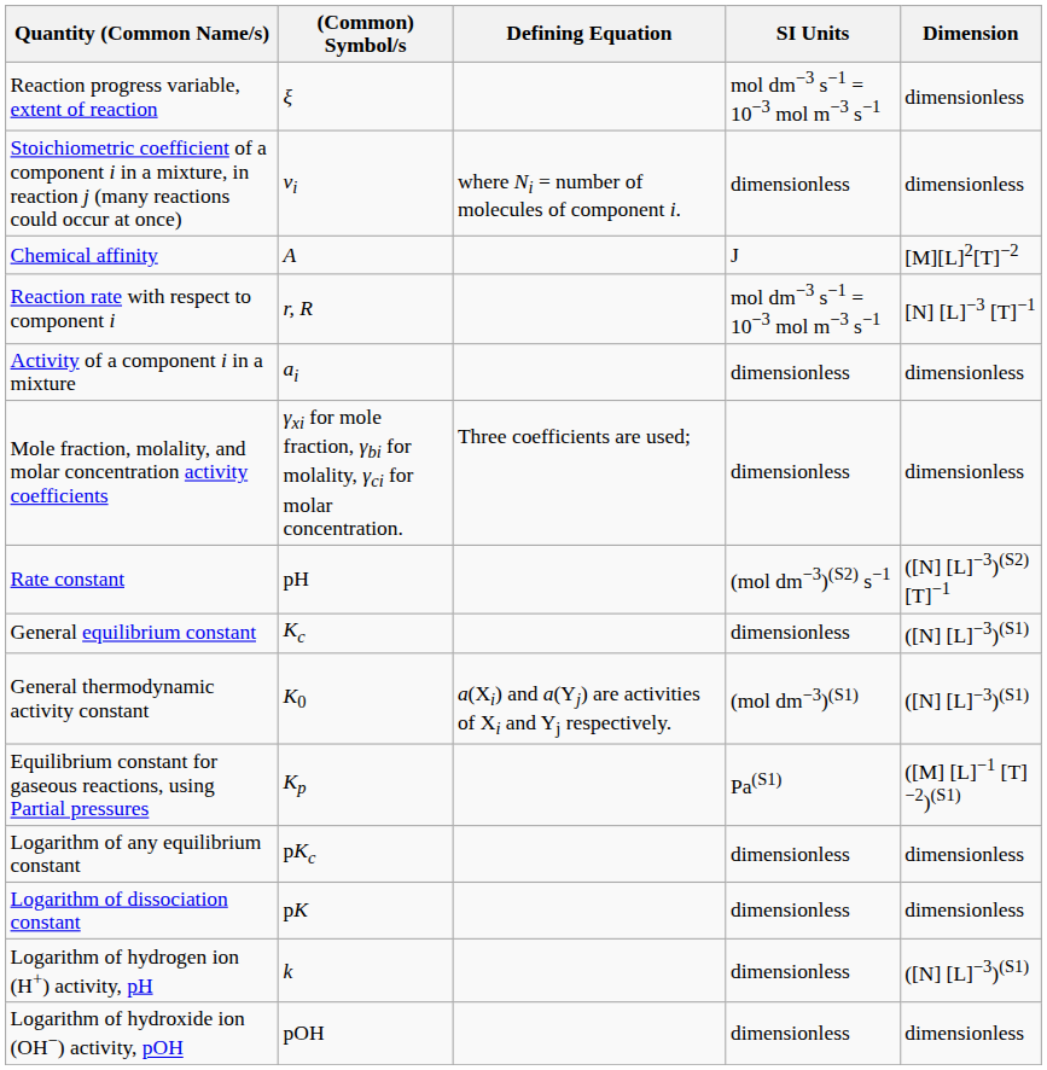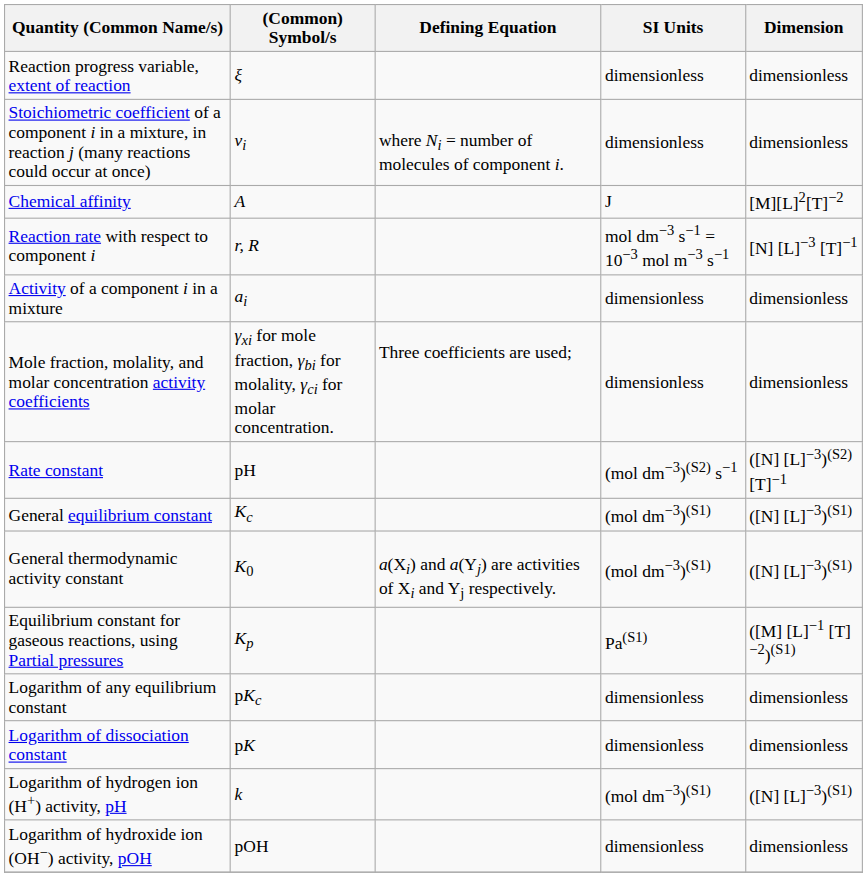Reaction progress variable, extent of reaction | SI Units: mol dm−3 s−1 = 10−3 mol m−3 s−1 -> dimensionless
General equilibrium constant | SI Units: dimensionless -> (mol dm−3)(S1)
Logarithm of hydrogen ion (H+) activity, pH | SI Units: dimensionless -> (mol dm−3)(S1)
